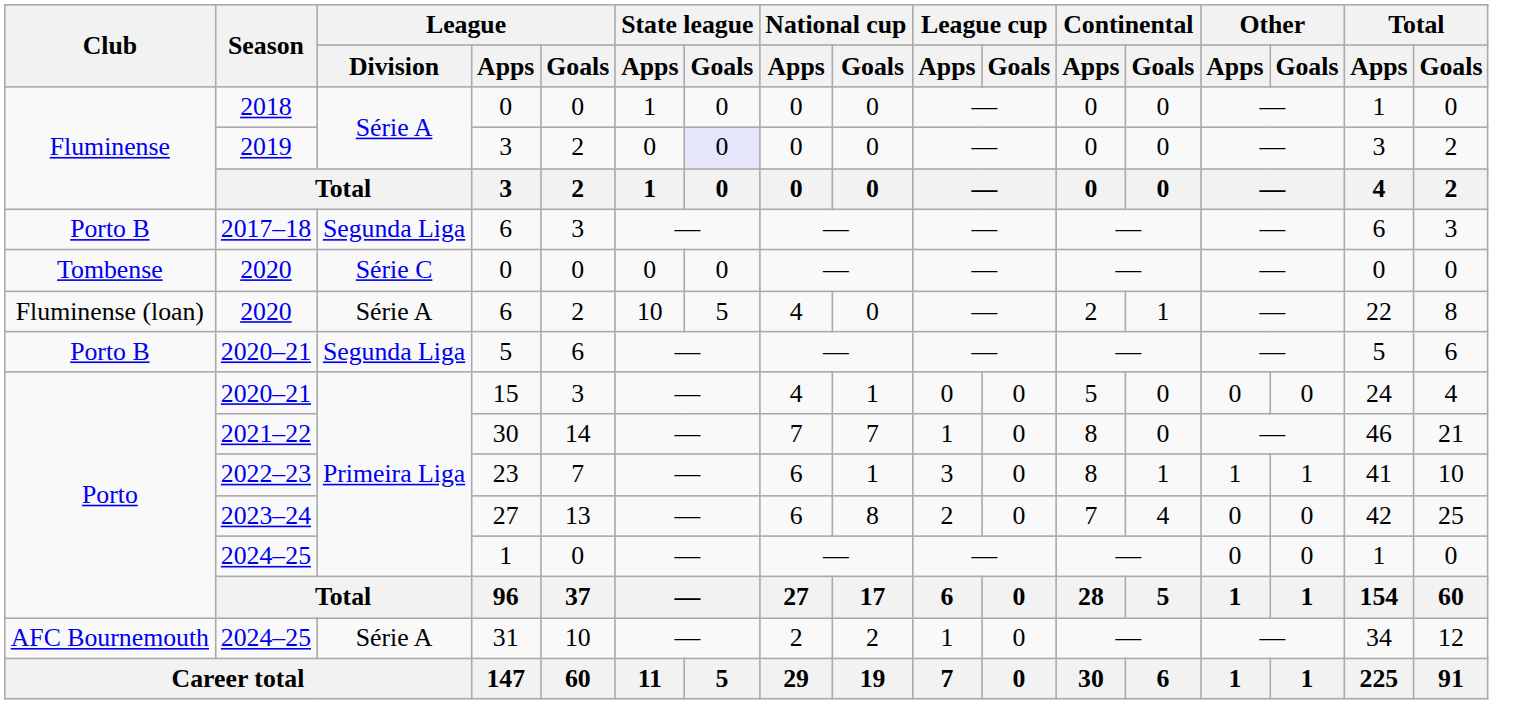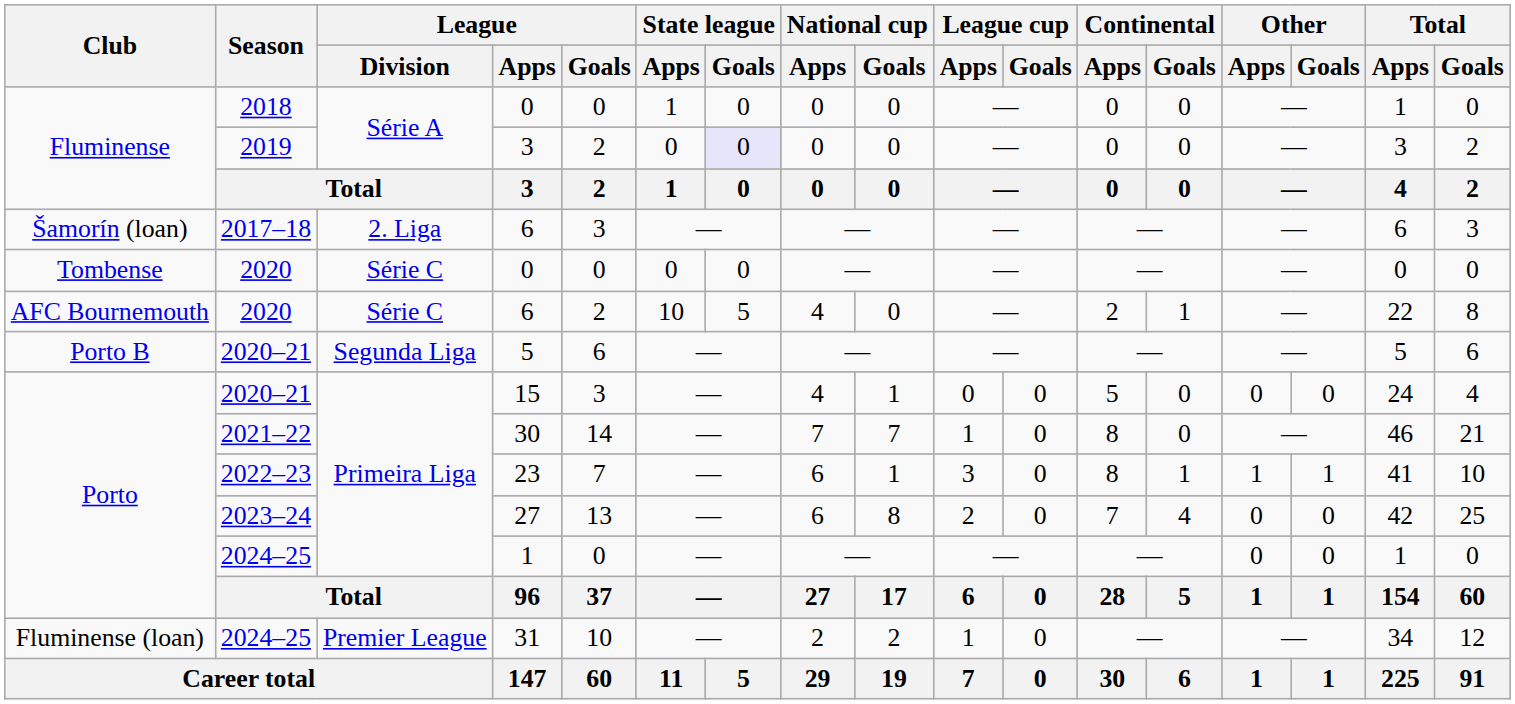2017–18 / 6 | Club: Porto B -> Šamorín (loan)
2017–18 / 6 | League / Division: Segunda Liga -> 2. Liga
2020 / 6 | Club: Fluminense (loan) -> AFC Bournemouth
2020 / 6 | League / Division: Série A -> Série C
31 | Club: AFC Bournemouth -> Fluminense (loan)
31 | League / Division: Série A -> Premier League
